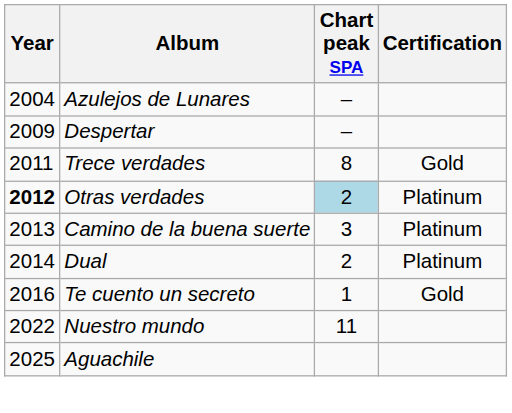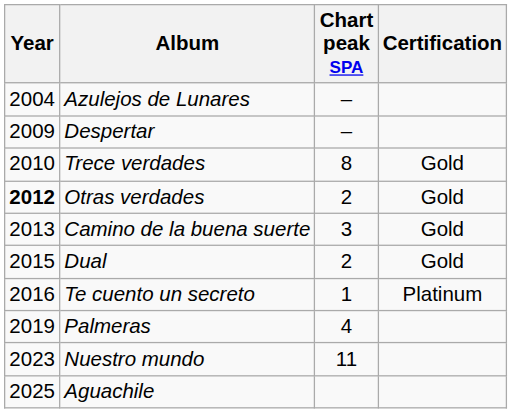Trece verdades | Year: 2011 -> 2010
Otras verdades | Chart peak SPA: lightblue background -> no background
Otras verdades | Certification: Platinum -> Gold
Camino de la buena suerte | Certification: Platinum -> Gold
Dual | Year: 2014 -> 2015
Dual | Certification: Platinum -> Gold
Te cuento un secreto | Certification: Gold -> Platinum
+ row: 2019 | Palmeras | 4
Nuestro mundo | Year: 2022 -> 2023
